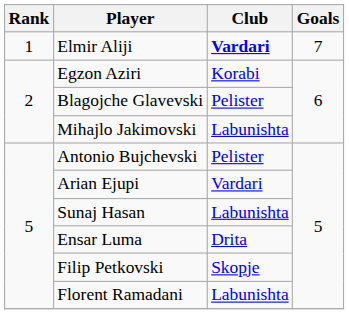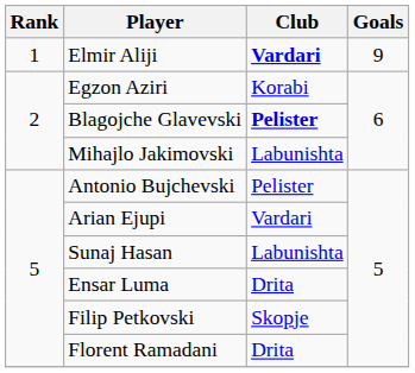Elmir Aliji | Goals: 7 -> 9
Blagojche Glavevski | Club: normal -> bold
Florent Ramadani | Club: Labunishta -> Drita
